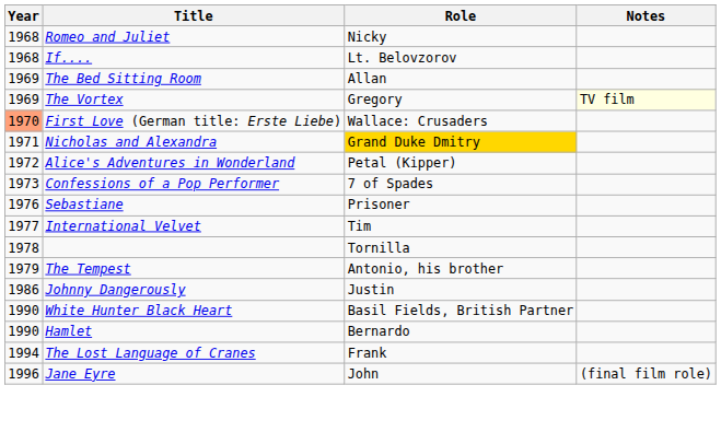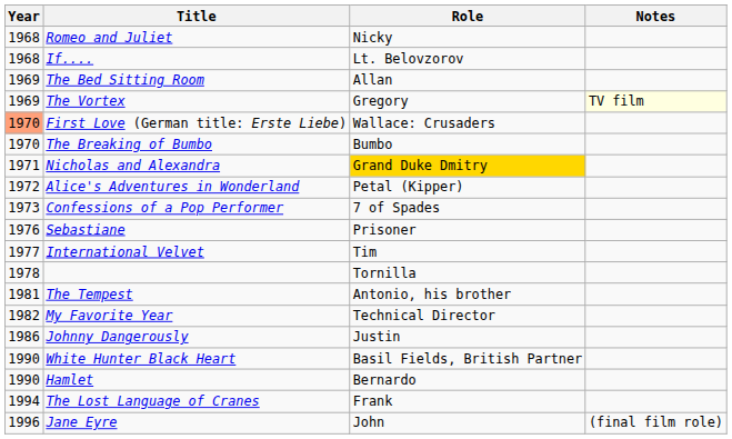+ row: 1970 | The Breaking of Bumbo | Bumbo
The Tempest | Year: 1979 -> 1981
+ row: 1982 | My Favorite Year | Technical Director
